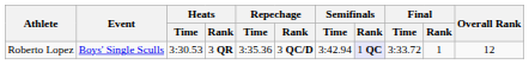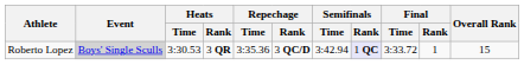Roberto Lopez | Event: no background -> lightgrey background
Roberto Lopez | Overall Rank: 12 -> 15
